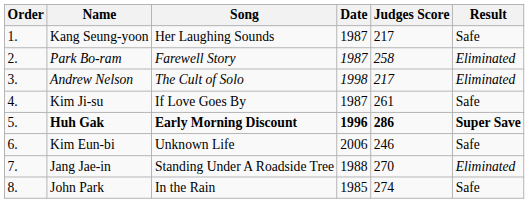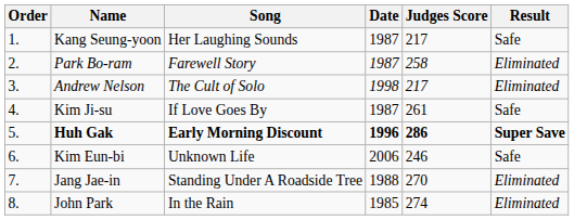John Park | Result: Safe -> Eliminated
